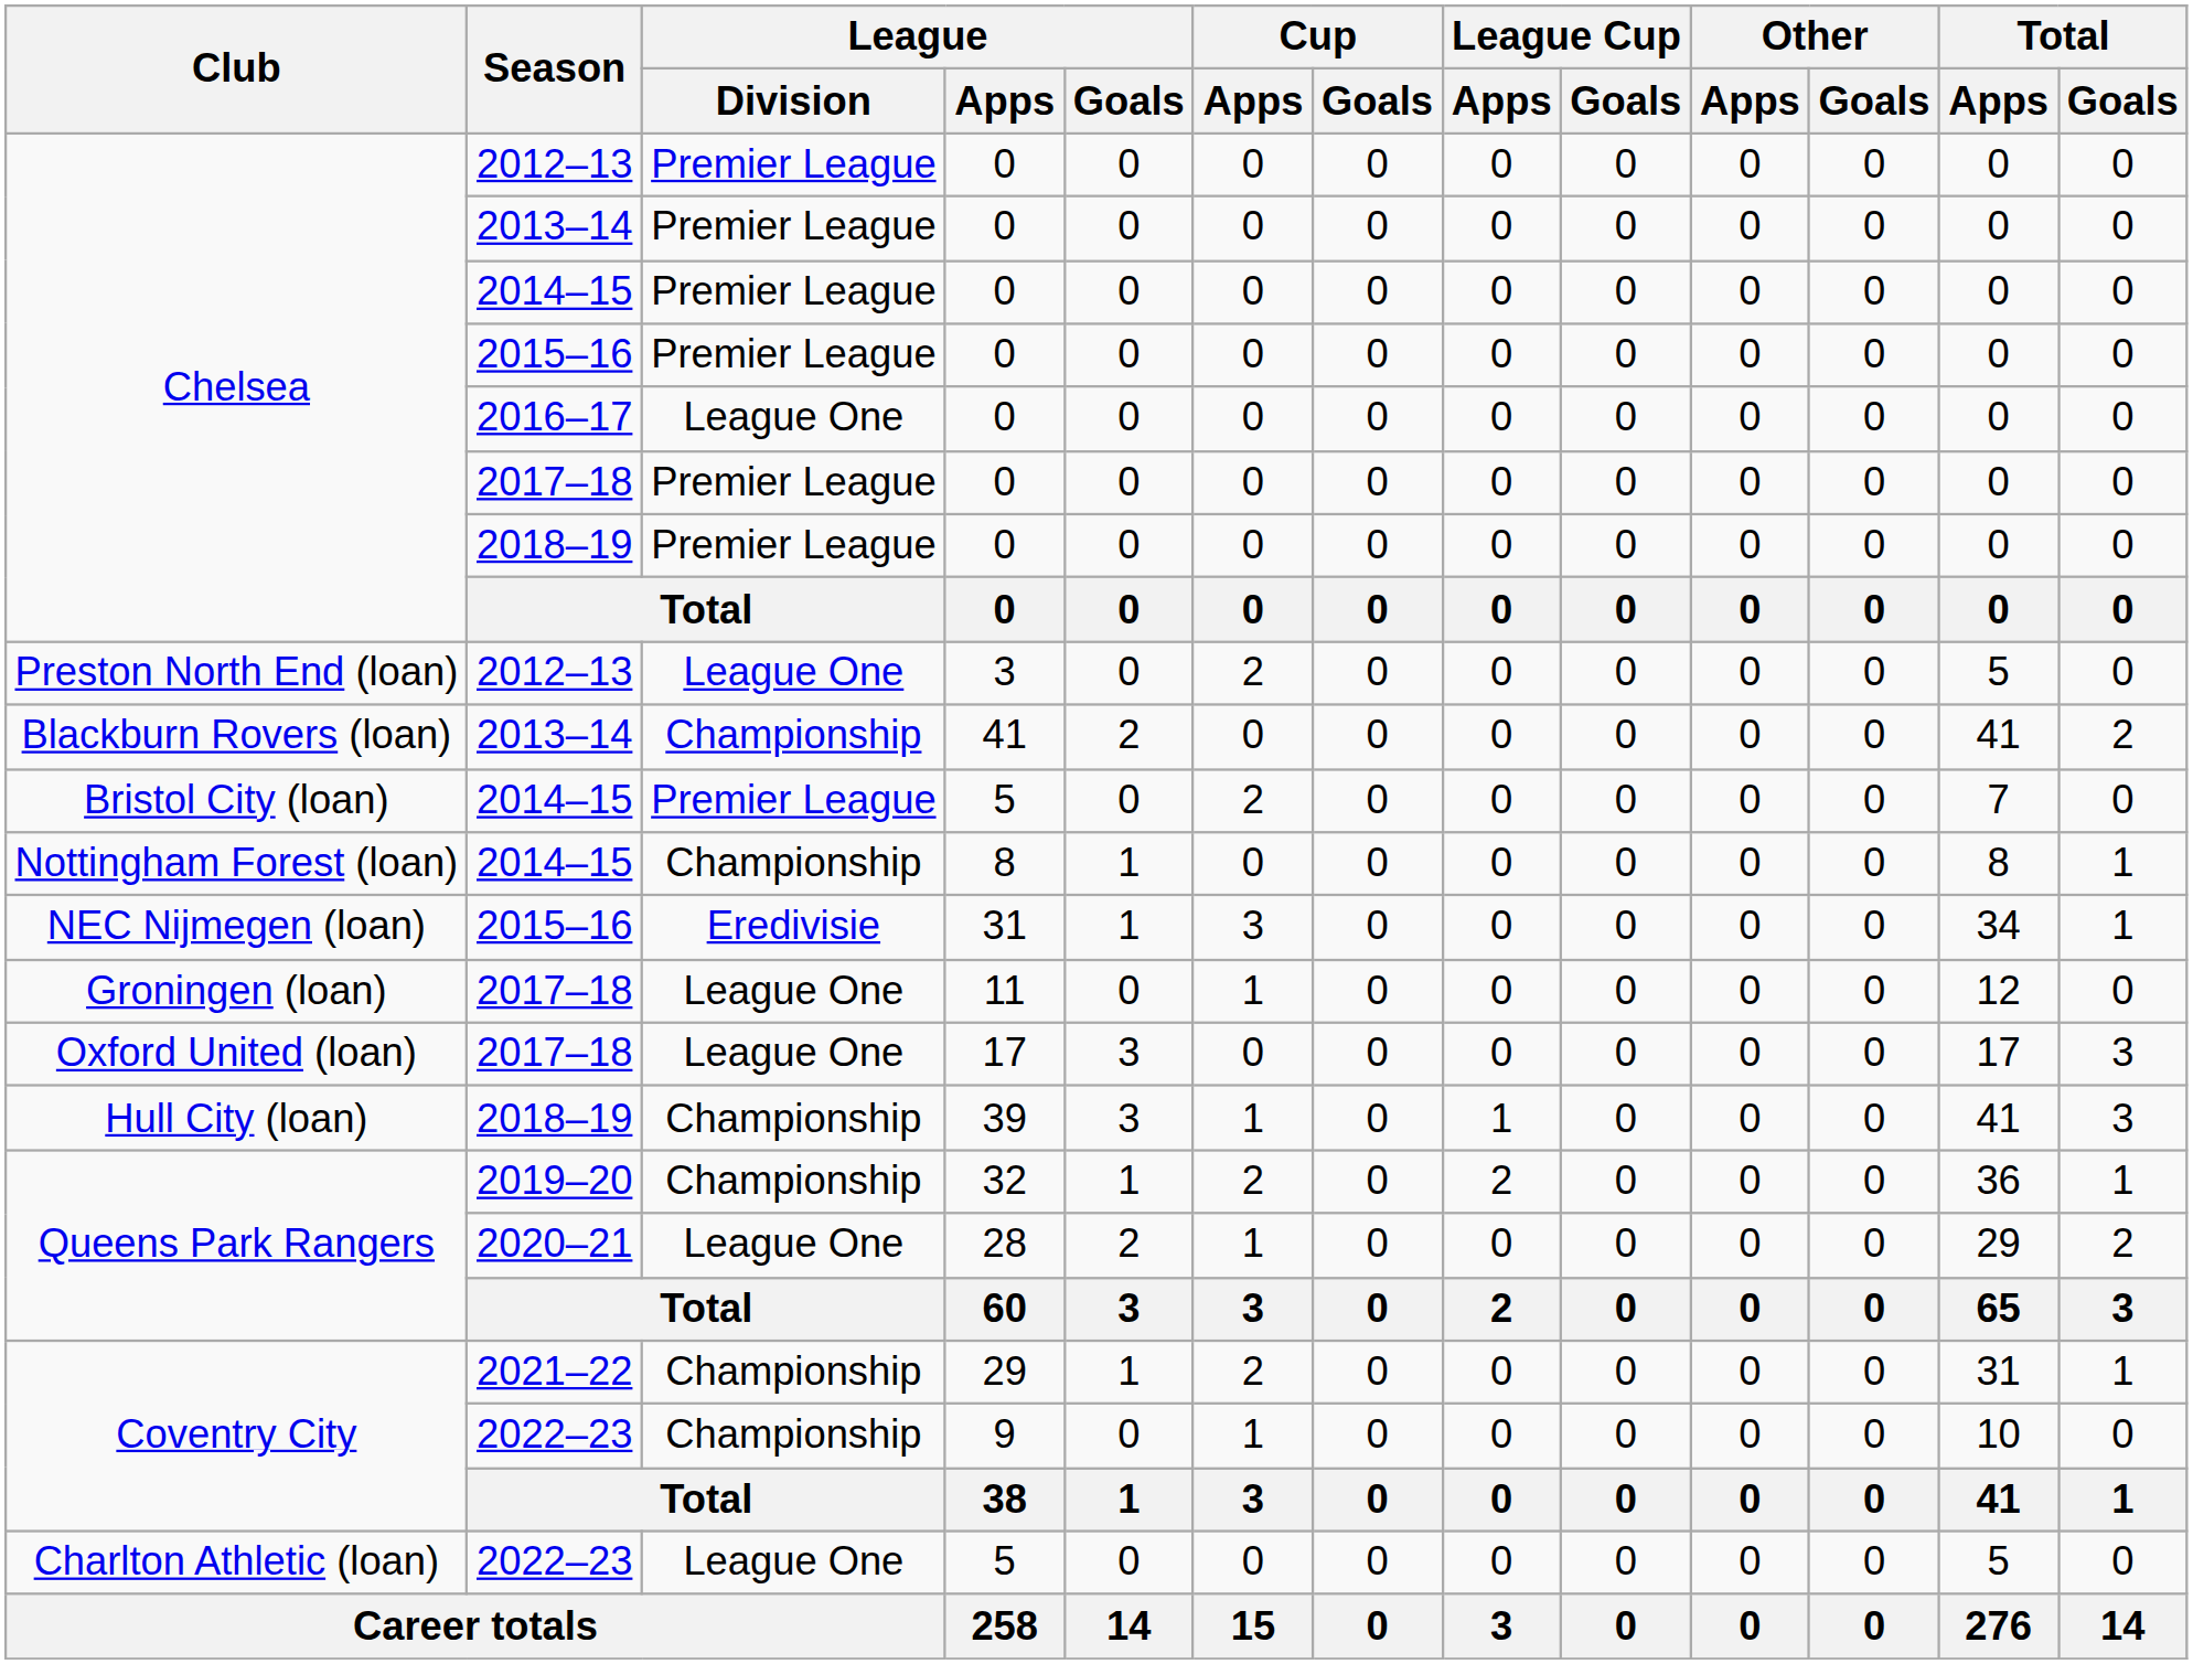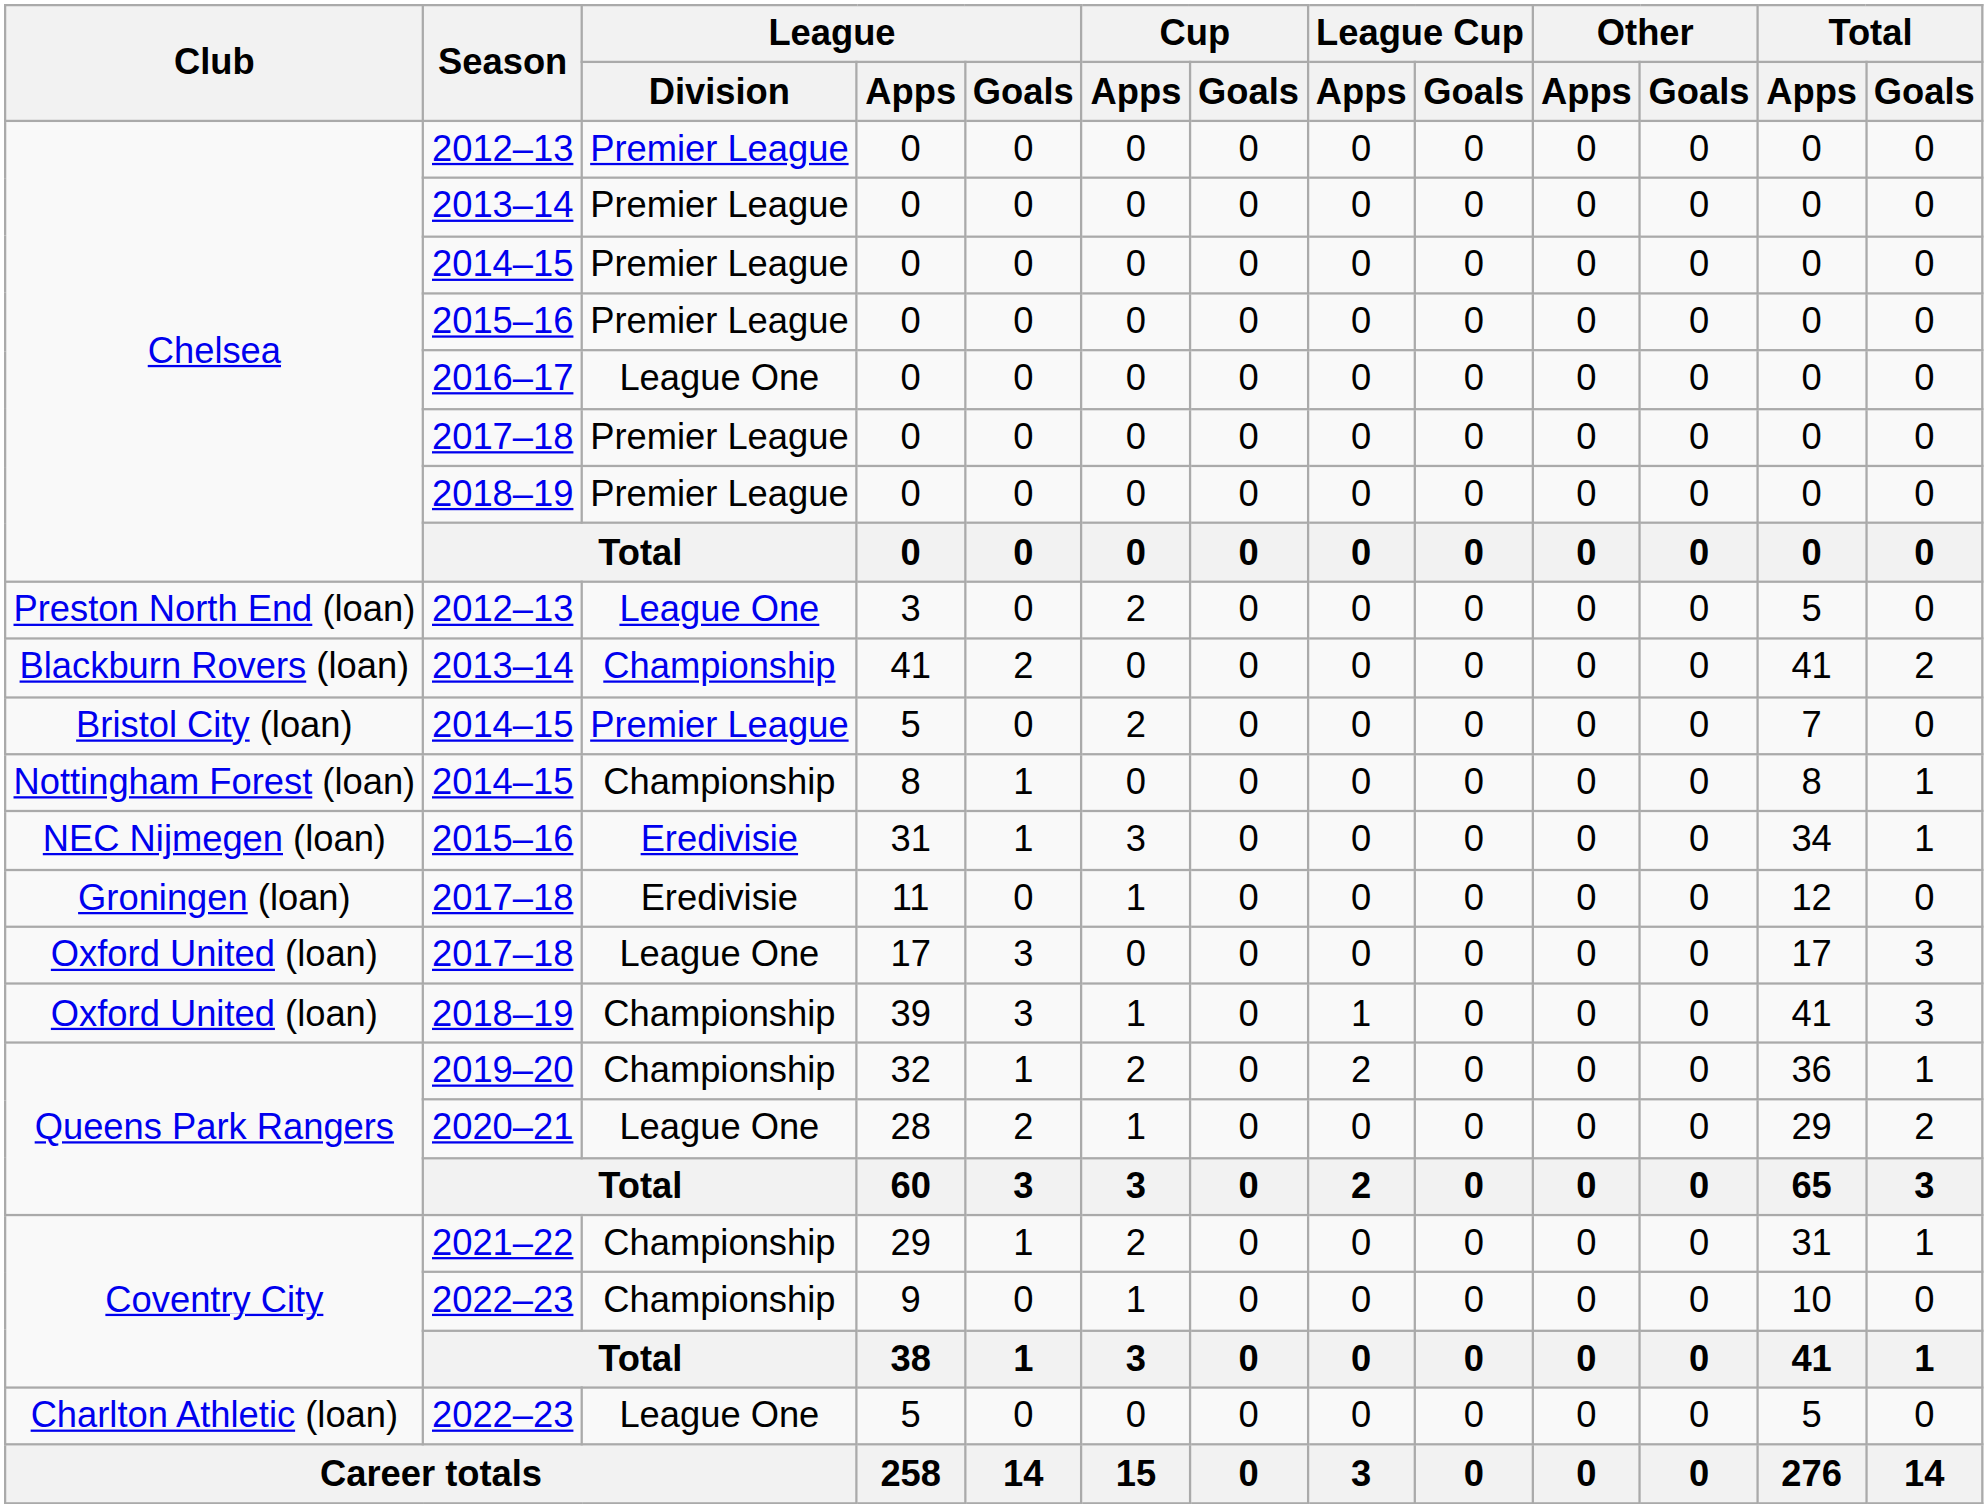11 | League / Division: League One -> Eredivisie
39 | Club: Hull City (loan) -> Oxford United (loan)
